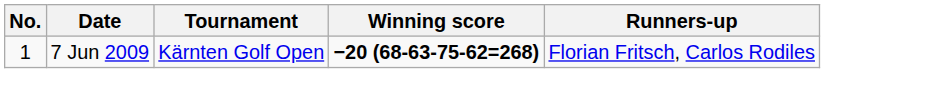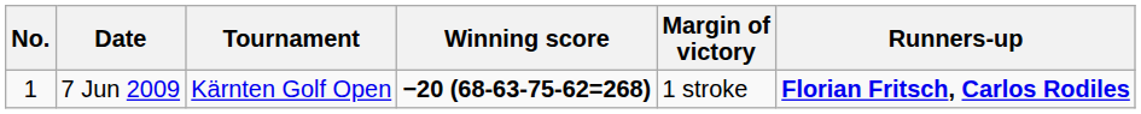+ column: Margin of victory | 1 stroke
7 Jun 2009 | Runners-up: normal -> bold
